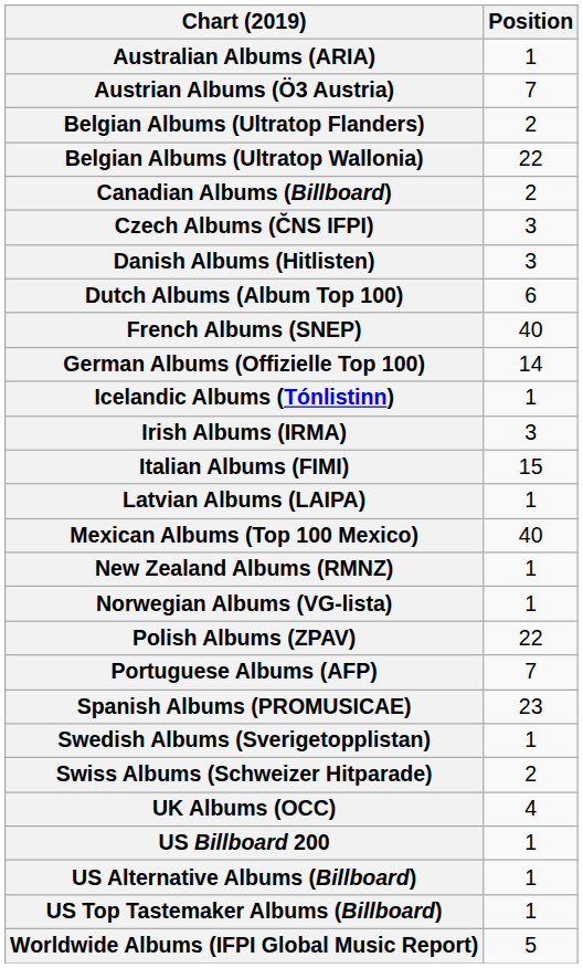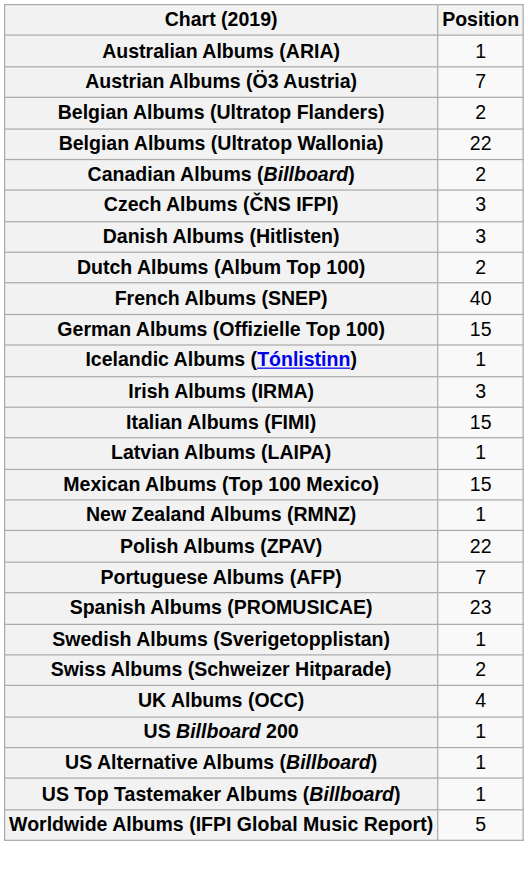Dutch Albums (Album Top 100) | Position: 6 -> 2
German Albums (Offizielle Top 100) | Position: 14 -> 15
Mexican Albums (Top 100 Mexico) | Position: 40 -> 15
- row: Norwegian Albums (VG-lista) | 1
